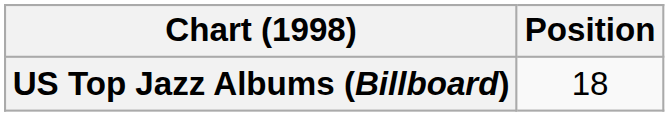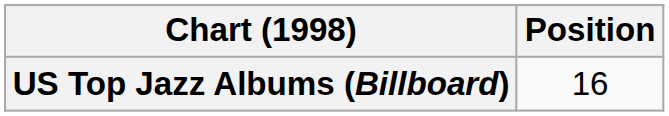US Top Jazz Albums (Billboard) | Position: 18 -> 16
